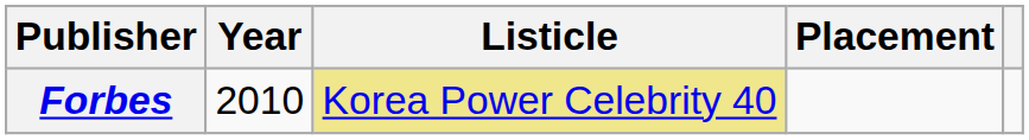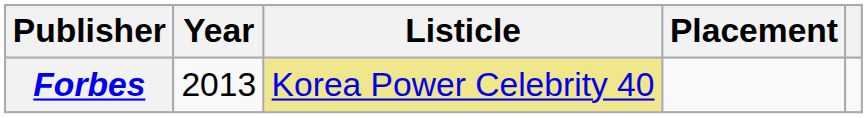Forbes | Year: 2010 -> 2013
